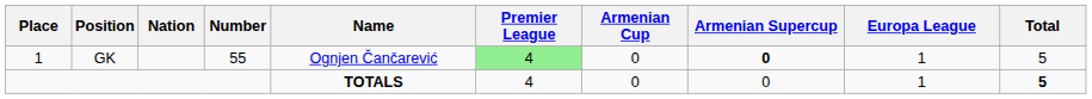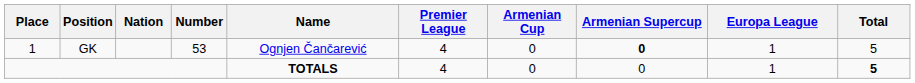GK | Number: 55 -> 53
GK | Premier League: lightgreen background -> no background
